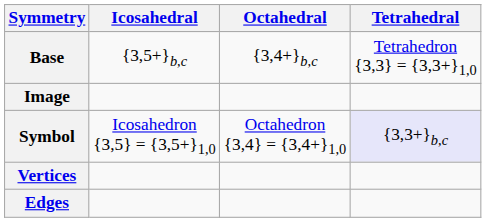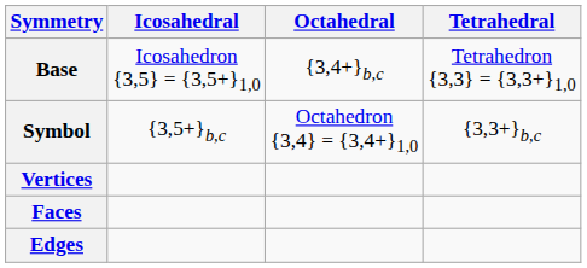Base | Icosahedral: {3,5+}b,c -> Icosahedron {3,5} = {3,5+}1,0
- row: Image
Symbol | Icosahedral: Icosahedron {3,5} = {3,5+}1,0 -> {3,5+}b,c
Symbol | Tetrahedral: lavender background -> no background
+ row: Faces
